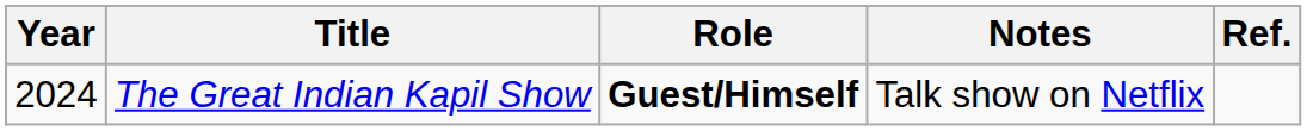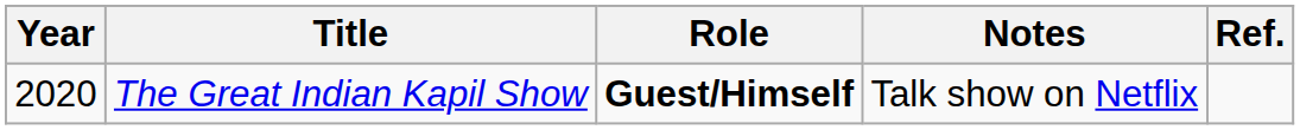The Great Indian Kapil Show | Year: 2024 -> 2020
